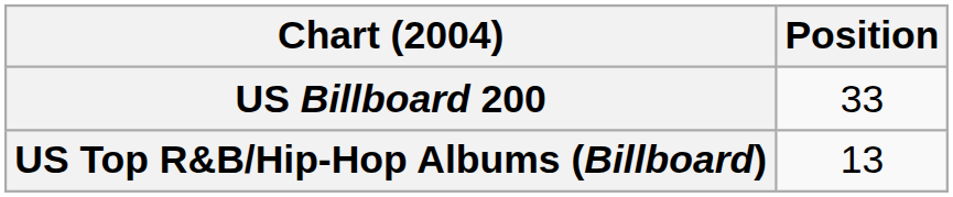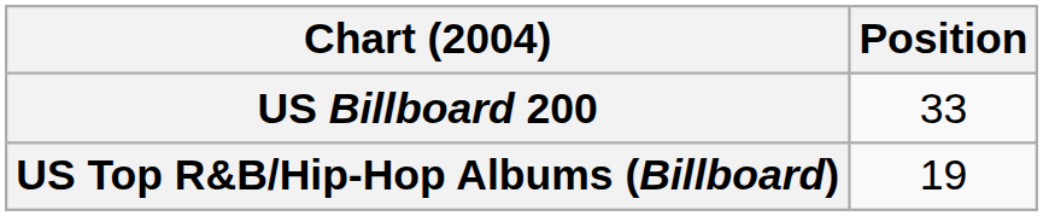US Top R&B/Hip-Hop Albums (Billboard) | Position: 13 -> 19
